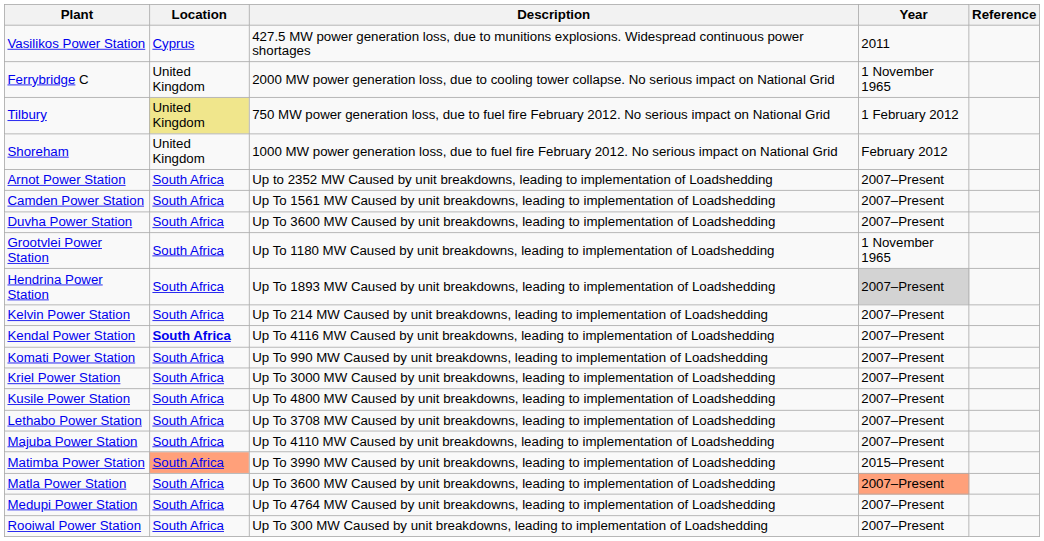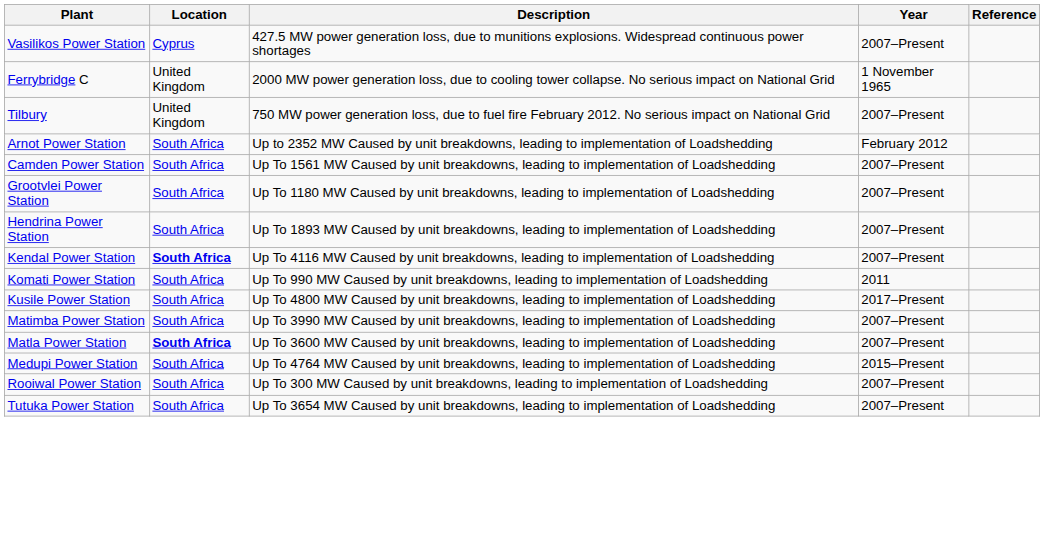Vasilikos Power Station | Year: 2011 -> 2007–Present
Tilbury | Location: khaki background -> no background
Tilbury | Year: 1 February 2012 -> 2007–Present
- row: Shoreham | United Kingdom | 1000 MW power generation loss, due to fuel fire February 2012. No serious impact on National Grid | February 2012
Arnot Power Station | Year: 2007–Present -> February 2012
- row: Duvha Power Station | South Africa | Up To 3600 MW Caused by unit breakdowns, leading to implementation of Loadshedding | 2007–Present
Grootvlei Power Station | Year: 1 November 1965 -> 2007–Present
Hendrina Power Station | Year: lightgrey background -> no background
- row: Kelvin Power Station | South Africa | Up To 214 MW Caused by unit breakdowns, leading to implementation of Loadshedding | 2007–Present
Komati Power Station | Year: 2007–Present -> 2011
- row: Kriel Power Station | South Africa | Up To 3000 MW Caused by unit breakdowns, leading to implementation of Loadshedding | 2007–Present
Kusile Power Station | Year: 2007–Present -> 2017–Present
- row: Lethabo Power Station | South Africa | Up To 3708 MW Caused by unit breakdowns, leading to implementation of Loadshedding | 2007–Present
- row: Majuba Power Station | South Africa | Up To 4110 MW Caused by unit breakdowns, leading to implementation of Loadshedding | 2007–Present
Matimba Power Station | Location: lightsalmon background -> no background
Matimba Power Station | Year: 2015–Present -> 2007–Present
Matla Power Station | Location: normal -> bold
Matla Power Station | Year: lightsalmon background -> no background
Medupi Power Station | Year: 2007–Present -> 2015–Present
+ row: Tutuka Power Station | South Africa | Up To 3654 MW Caused by unit breakdowns, leading to implementation of Loadshedding | 2007–Present
